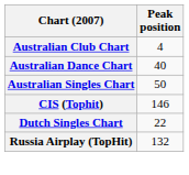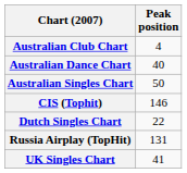Russia Airplay (TopHit) | Peak position: 132 -> 131
+ row: UK Singles Chart | 41
